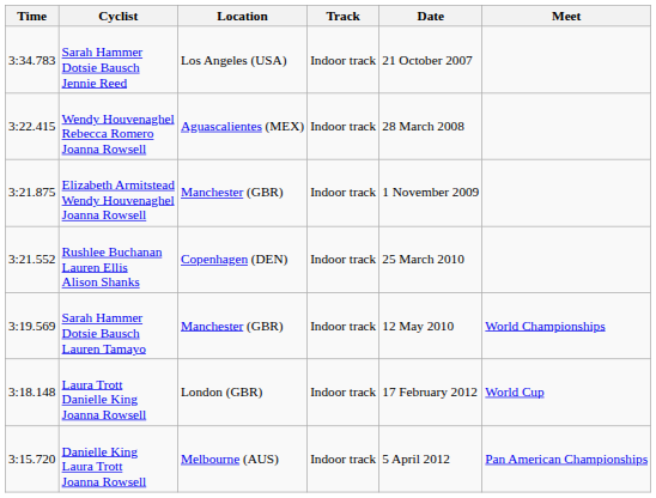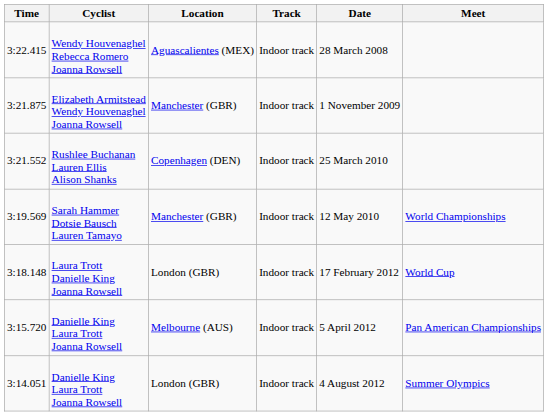- row: 3:34.783 | Sarah Hammer Dotsie Bausch Jennie Reed | Los Angeles (USA) | Indoor track | 21 October 2007
+ row: 3:14.051 | Danielle King Laura Trott Joanna Rowsell | London (GBR) | Indoor track | 4 August 2012 | Summer Olympics
